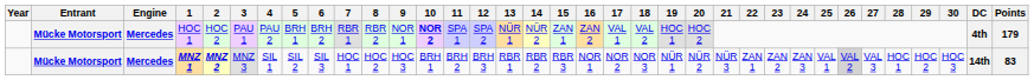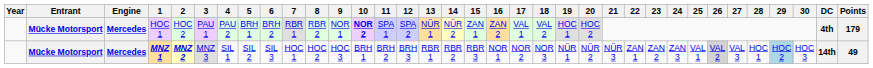MNZ 1 | 29: no background -> lightblue background
MNZ 1 | Points: 83 -> 49
